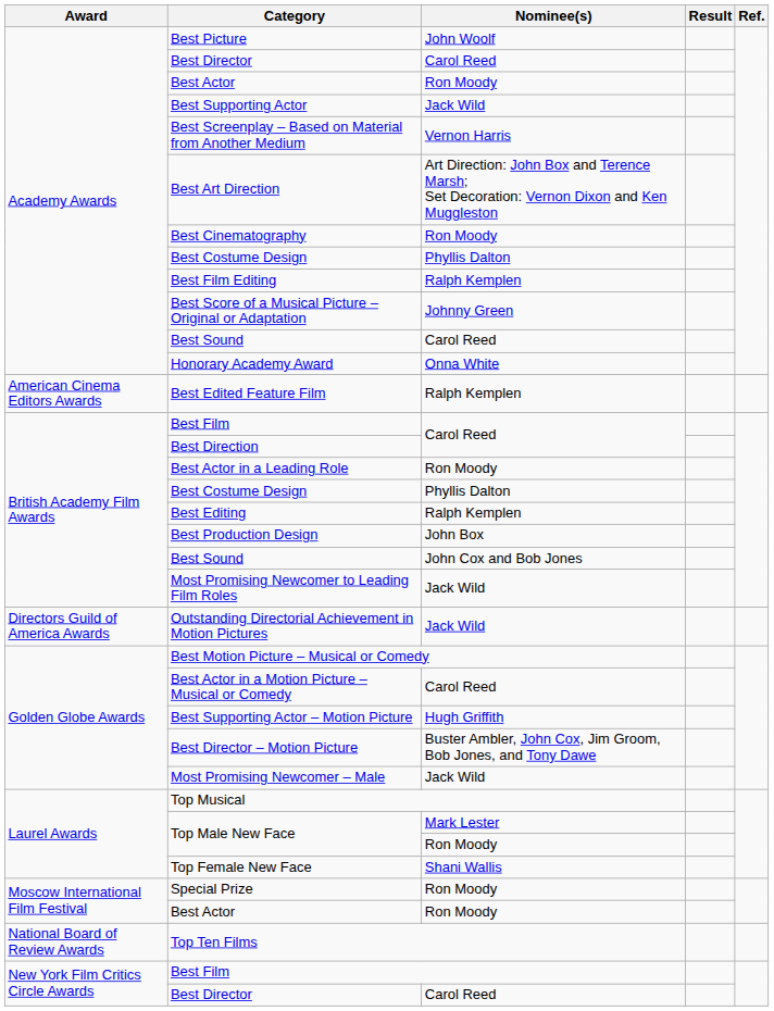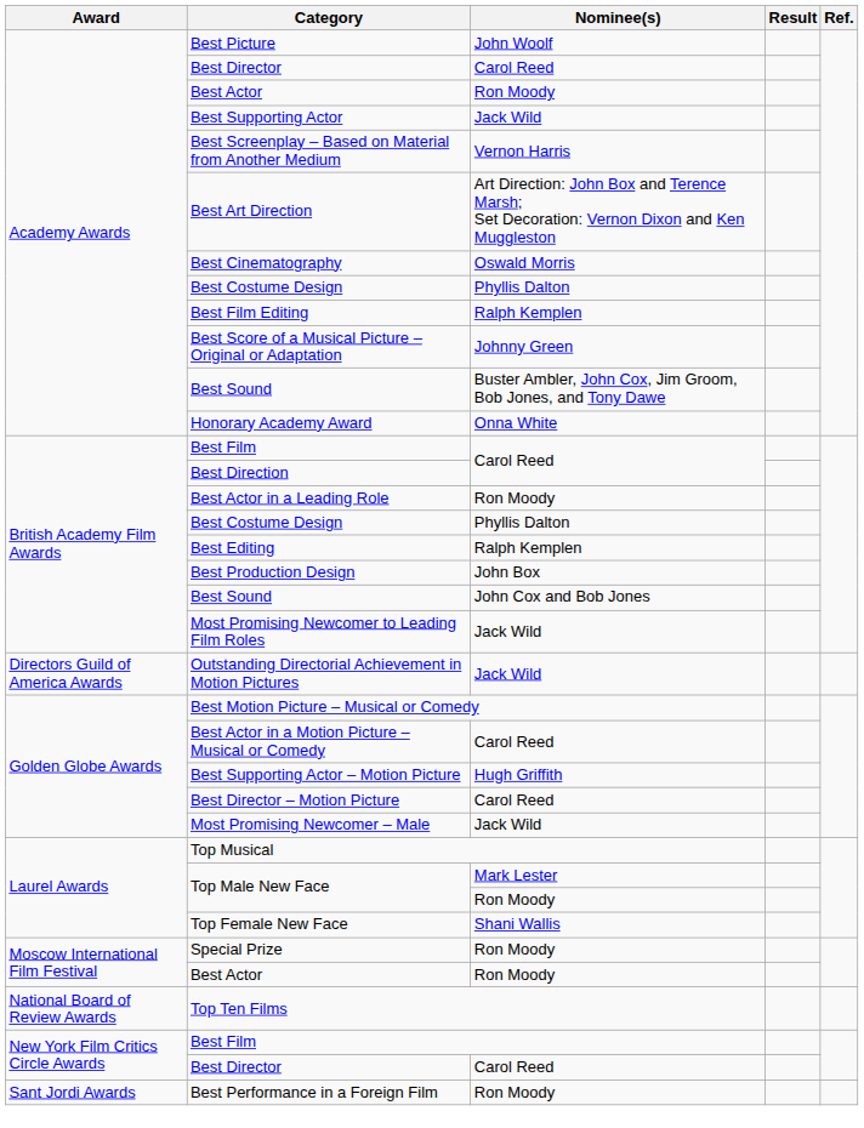Best Cinematography | Nominee(s): Ron Moody -> Oswald Morris
Academy Awards / Best Sound | Nominee(s): Carol Reed -> Buster Ambler, John Cox, Jim Groom, Bob Jones, and Tony Dawe
- row: American Cinema Editors Awards | Best Edited Feature Film | Ralph Kemplen
Best Director – Motion Picture | Nominee(s): Buster Ambler, John Cox, Jim Groom, Bob Jones, and Tony Dawe -> Carol Reed
+ row: Sant Jordi Awards | Best Performance in a Foreign Film | Ron Moody
